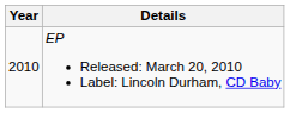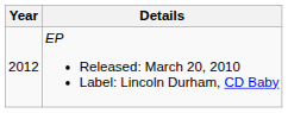EP Released: March 20, 2010 Label: Lincoln Durham, CD Baby | Year: 2010 -> 2012
